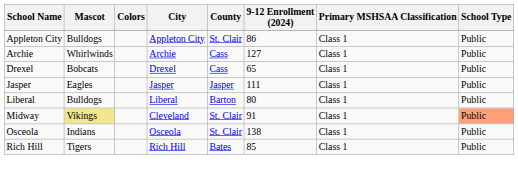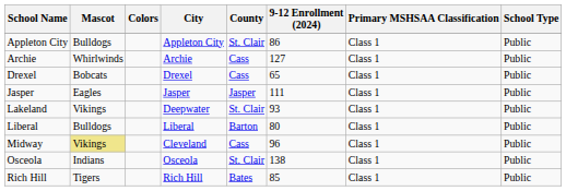+ row: Lakeland | Vikings | Deepwater | St. Clair | 93 | Class 1 | Public
Midway | County: St. Clair -> Cass
Midway | 9-12 Enrollment (2024): 91 -> 96
Midway | School Type: lightsalmon background -> no background
